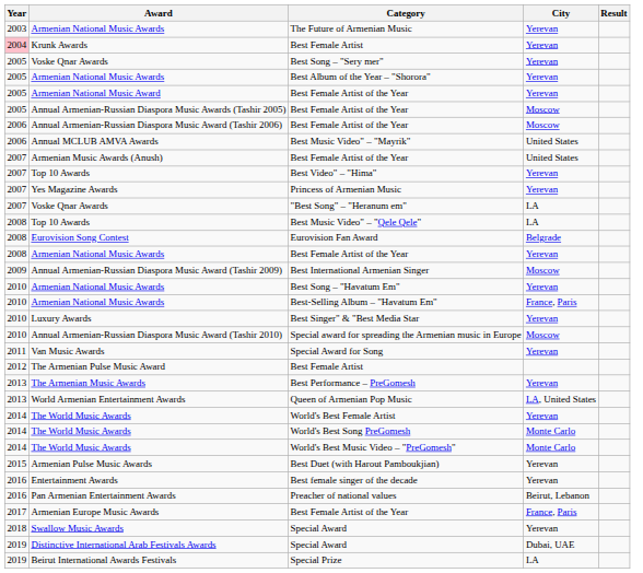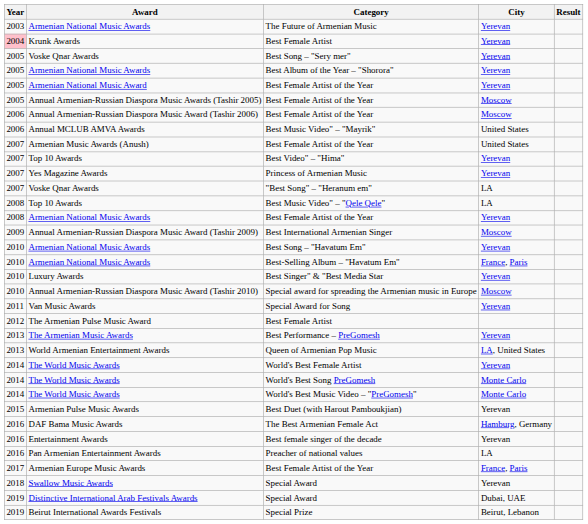- row: 2008 | Eurovision Song Contest | Eurovision Fan Award | Belgrade
+ row: 2016 | DAF Bama Music Awards | The Best Armenian Female Act | Hamburg, Germany
Preacher of national values | City: Beirut, Lebanon -> LA
Special Prize | City: LA -> Beirut, Lebanon
